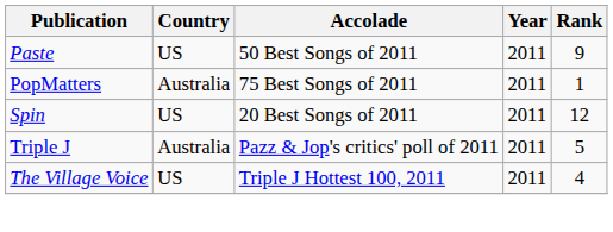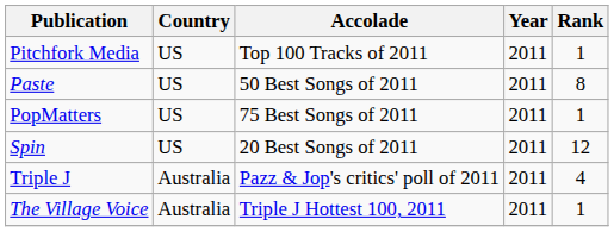+ row: Pitchfork Media | US | Top 100 Tracks of 2011 | 2011 | 1
Paste | Rank: 9 -> 8
PopMatters | Country: Australia -> US
Triple J | Rank: 5 -> 4
The Village Voice | Country: US -> Australia
The Village Voice | Rank: 4 -> 1
